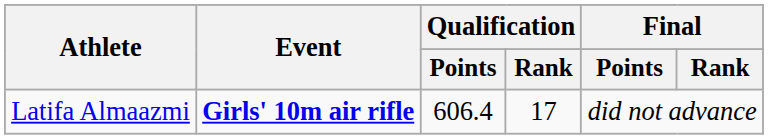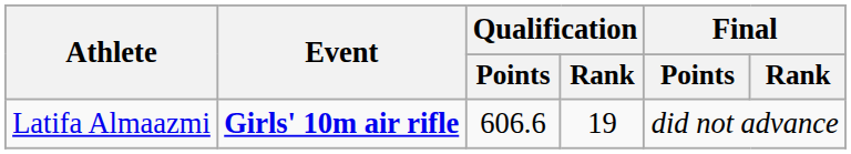Latifa Almaazmi | Qualification / Points: 606.4 -> 606.6
Latifa Almaazmi | Qualification / Rank: 17 -> 19
